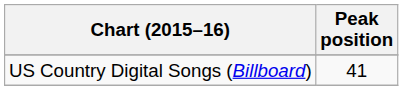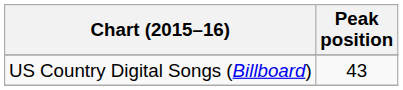US Country Digital Songs (Billboard) | Peak position: 41 -> 43
